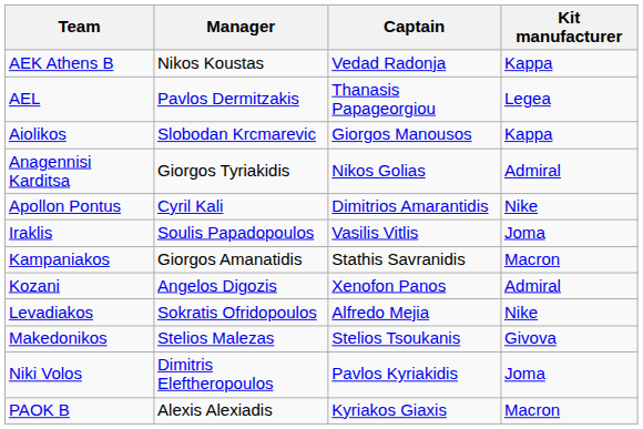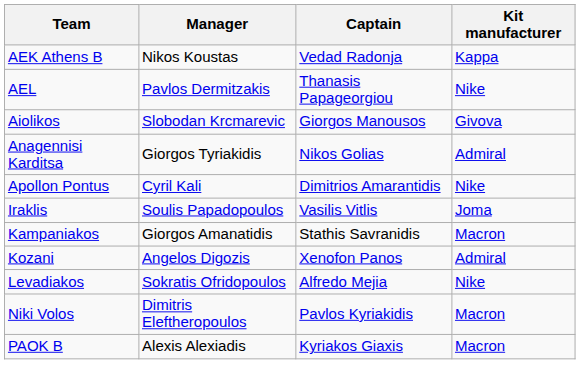AEL | Kit manufacturer: Legea -> Nike
Aiolikos | Kit manufacturer: Kappa -> Givova
- row: Makedonikos | Stelios Malezas | Stelios Tsoukanis | Givova
Niki Volos | Kit manufacturer: Joma -> Macron
